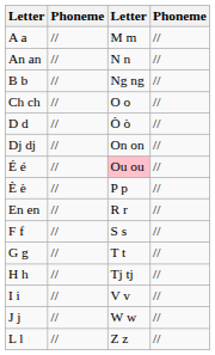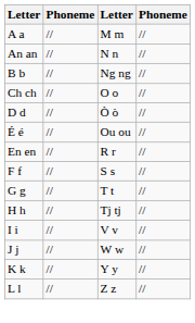- row: Dj dj | // | On on | //
É é | column 3: pink background -> no background
- row: È è | // | P p | //
+ row: K k | // | Y y | //
